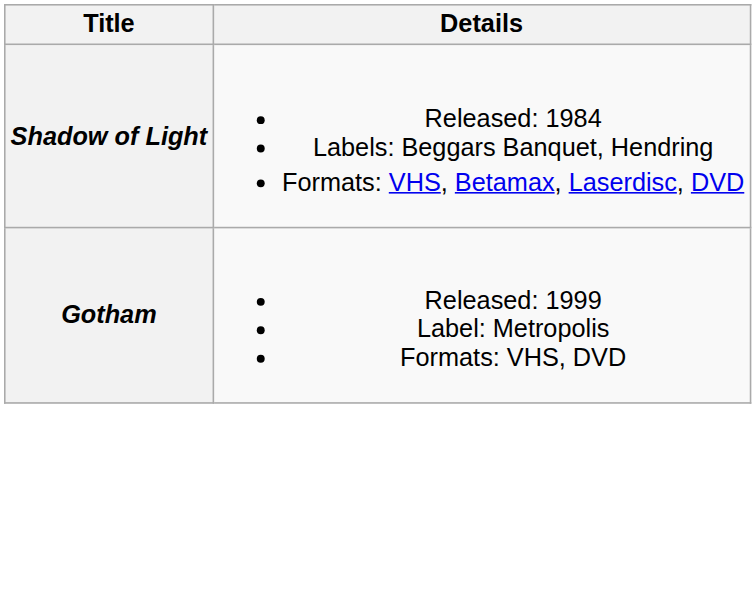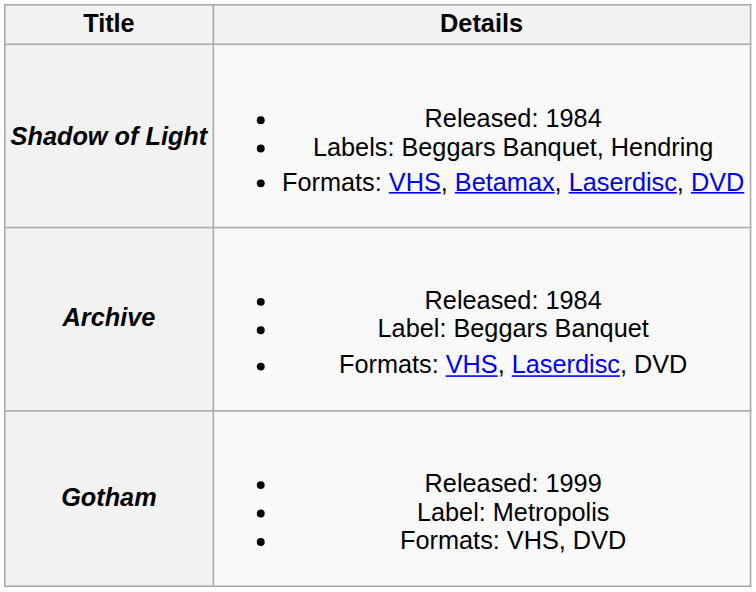+ row: Archive | Released: 1984 Label: Beggars Banquet Formats: VHS, Laserdisc, DVD
